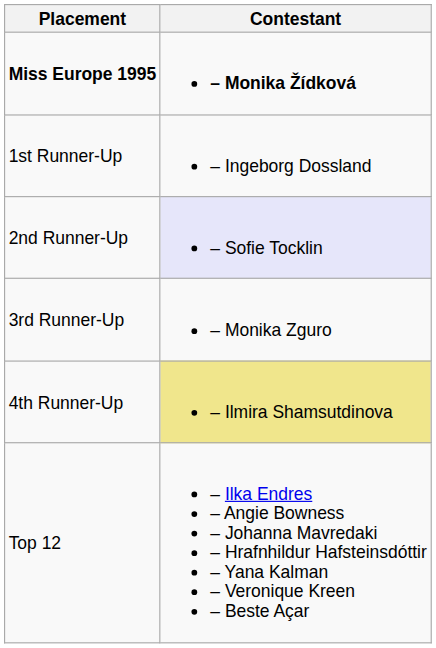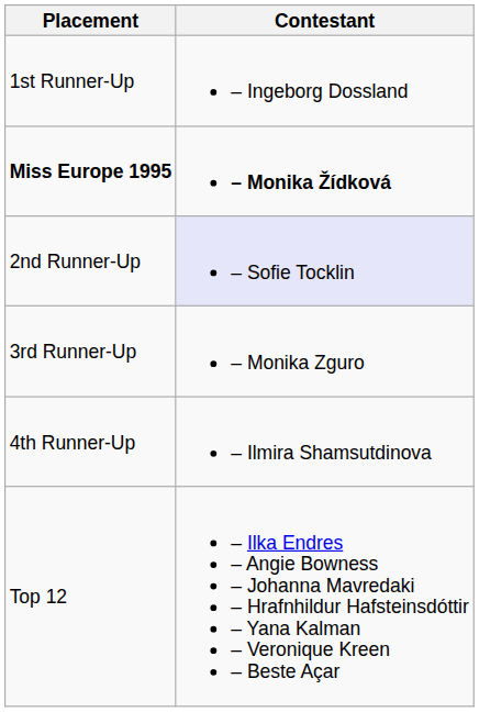rows swapped: Miss Europe 1995 <-> 1st Runner-Up
4th Runner-Up | Contestant: khaki background -> no background
